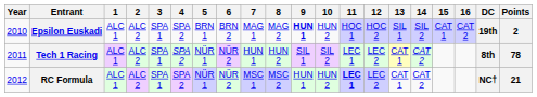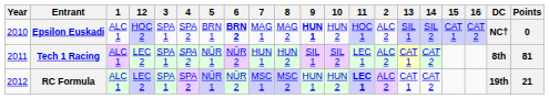columns swapped: 2 <-> 12
Epsilon Euskadi | 6: normal -> bold
Epsilon Euskadi | DC: 19th -> NC†
Epsilon Euskadi | Points: 2 -> 0
Tech 1 Racing | Points: 78 -> 81
RC Formula | DC: NC† -> 19th
